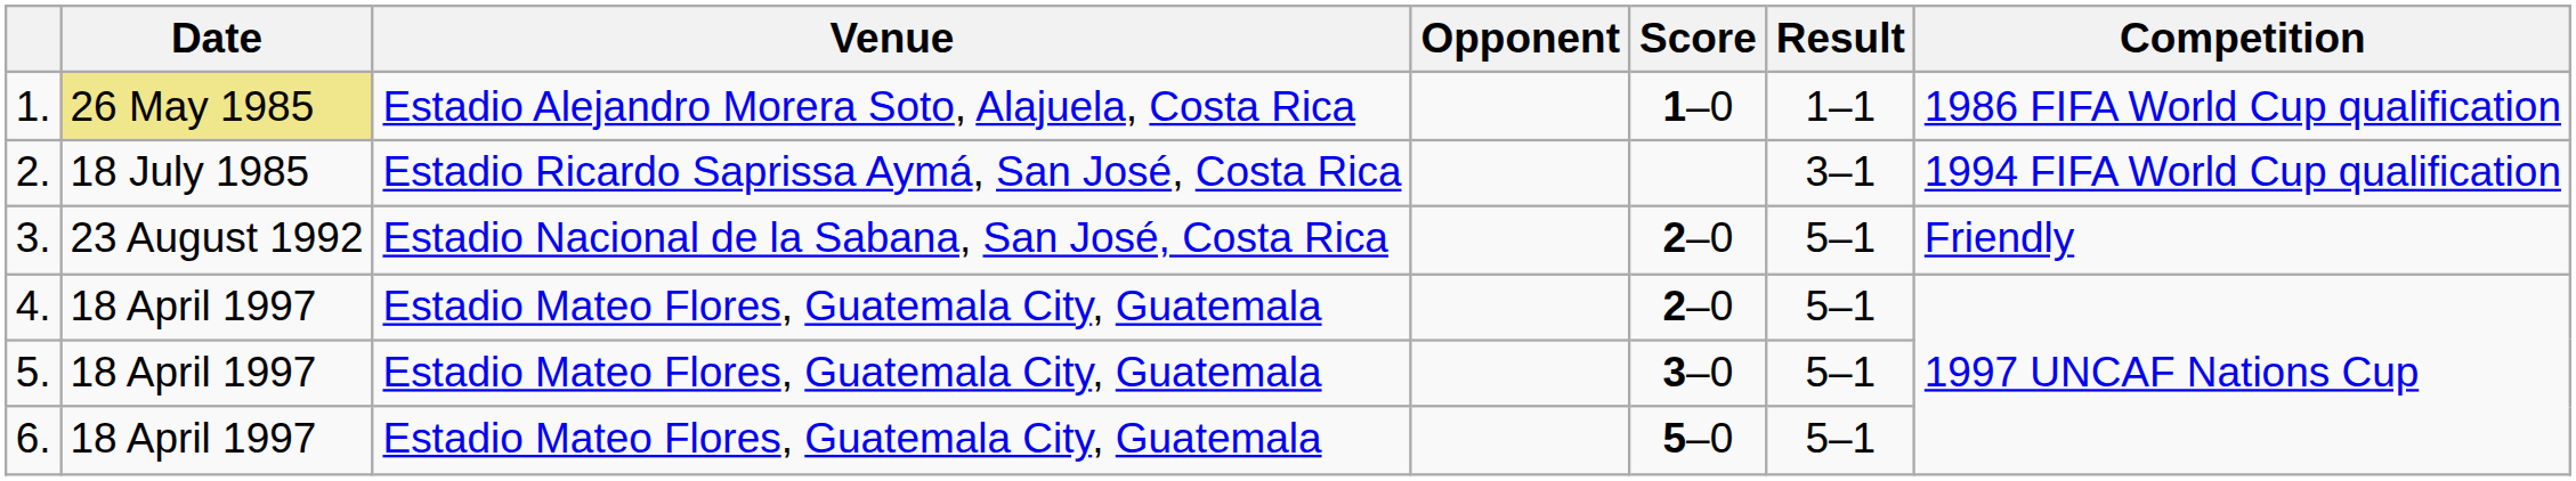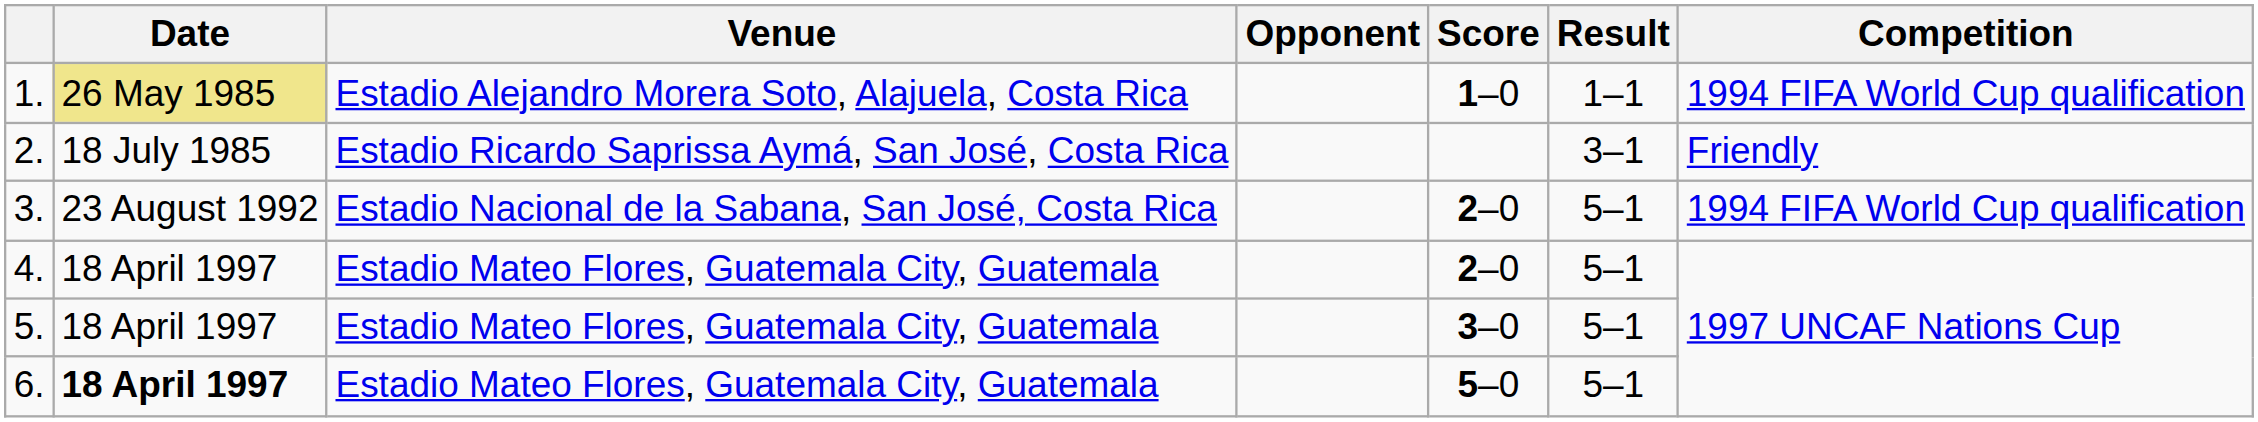1. | Competition: 1986 FIFA World Cup qualification -> 1994 FIFA World Cup qualification
2. | Competition: 1994 FIFA World Cup qualification -> Friendly
3. | Competition: Friendly -> 1994 FIFA World Cup qualification
6. | Date: normal -> bold
